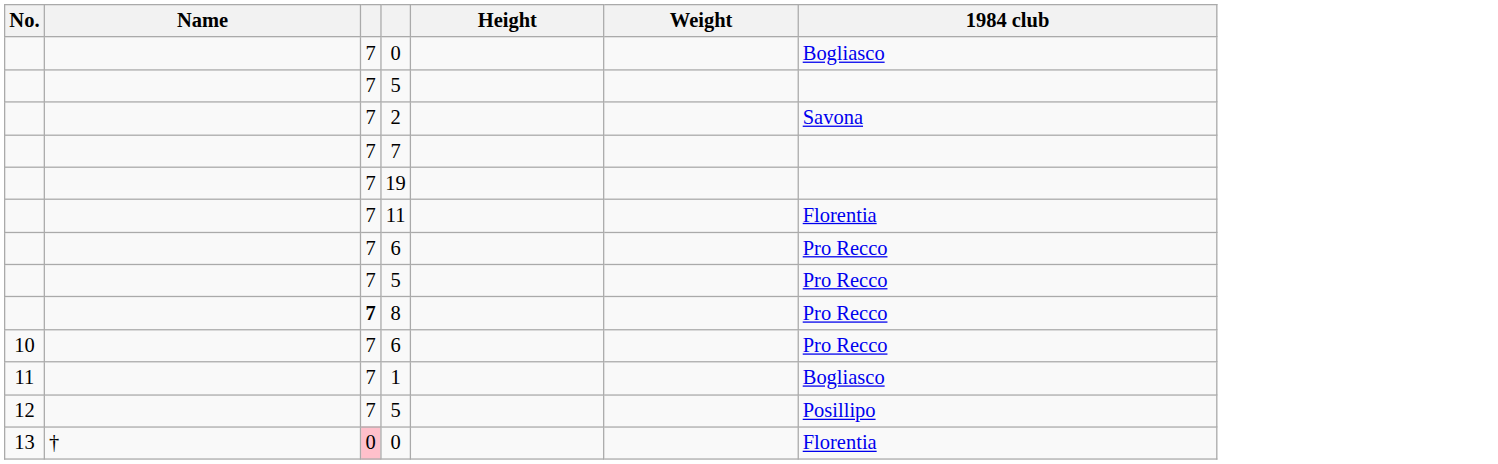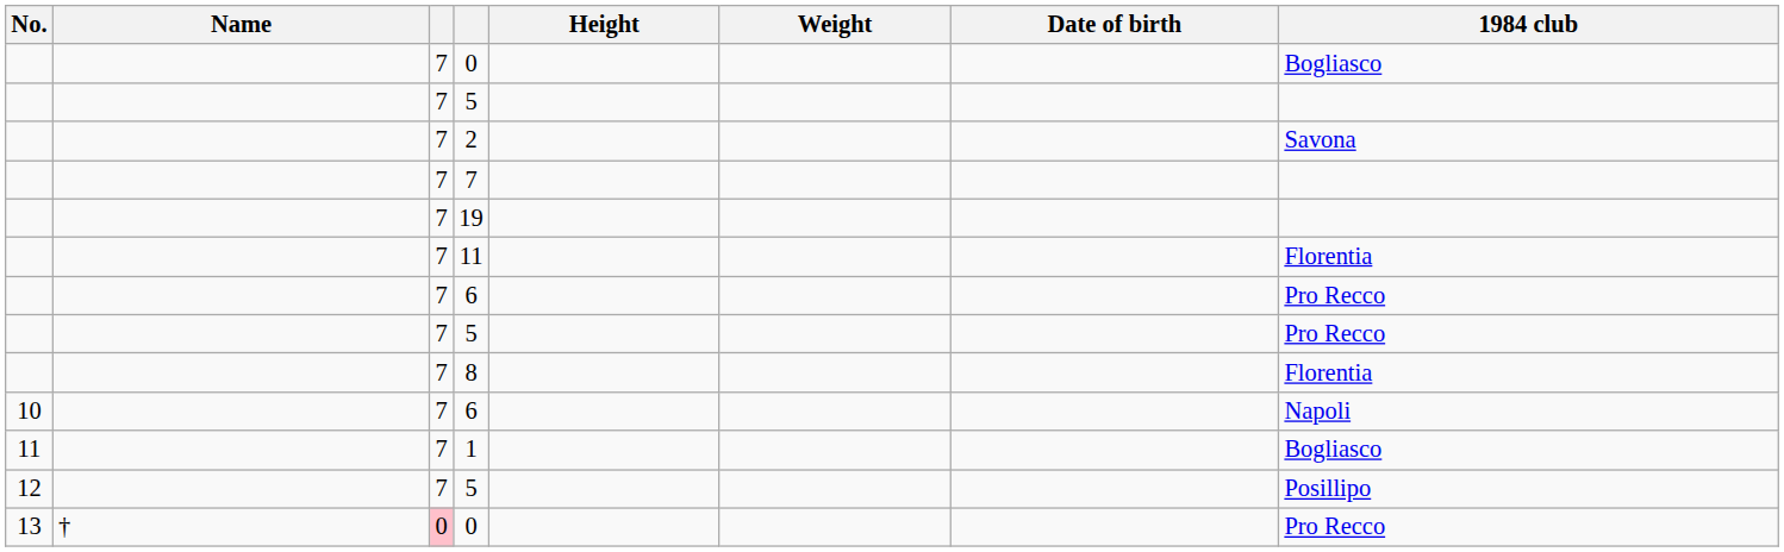+ column: Date of birth
8 | column 3: bold -> normal
8 | 1984 club: Pro Recco -> Florentia
10 / 6 | 1984 club: Pro Recco -> Napoli
13 / 0 | 1984 club: Florentia -> Pro Recco
